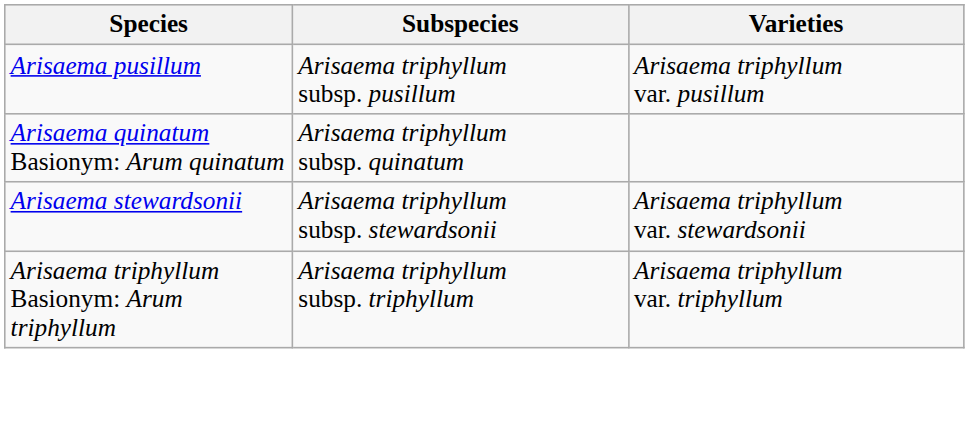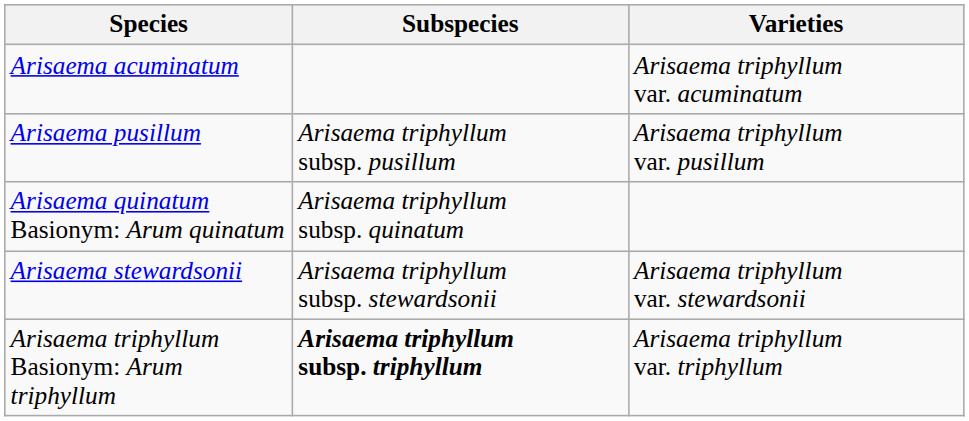+ row: Arisaema acuminatum | Arisaema triphyllum var. acuminatum
Arisaema triphyllum Basionym: Arum triphyllum | Subspecies: normal -> bold
